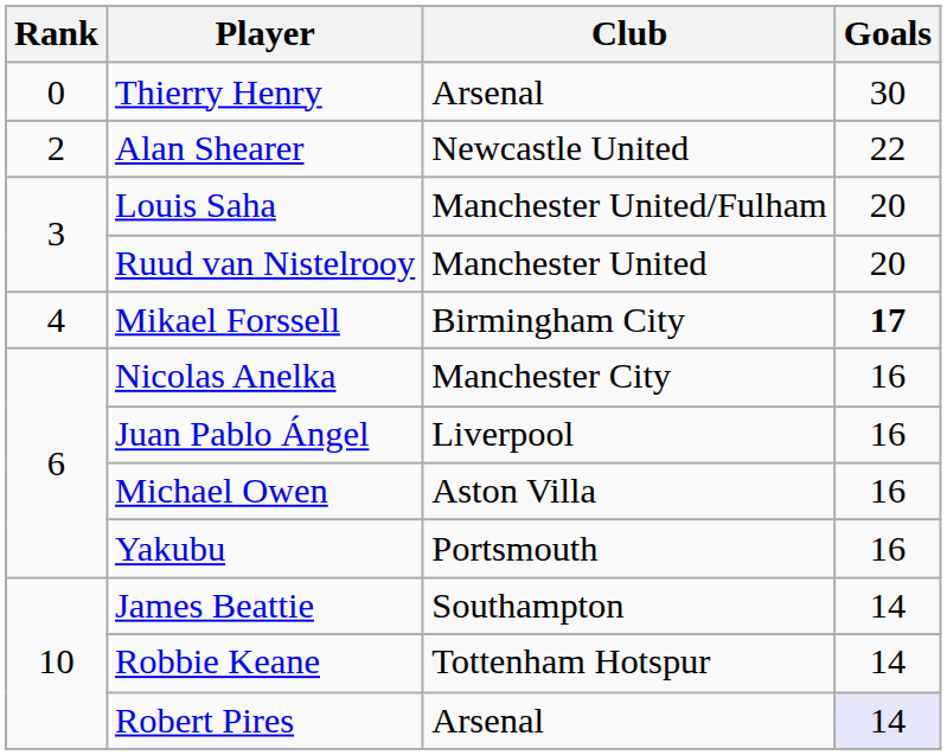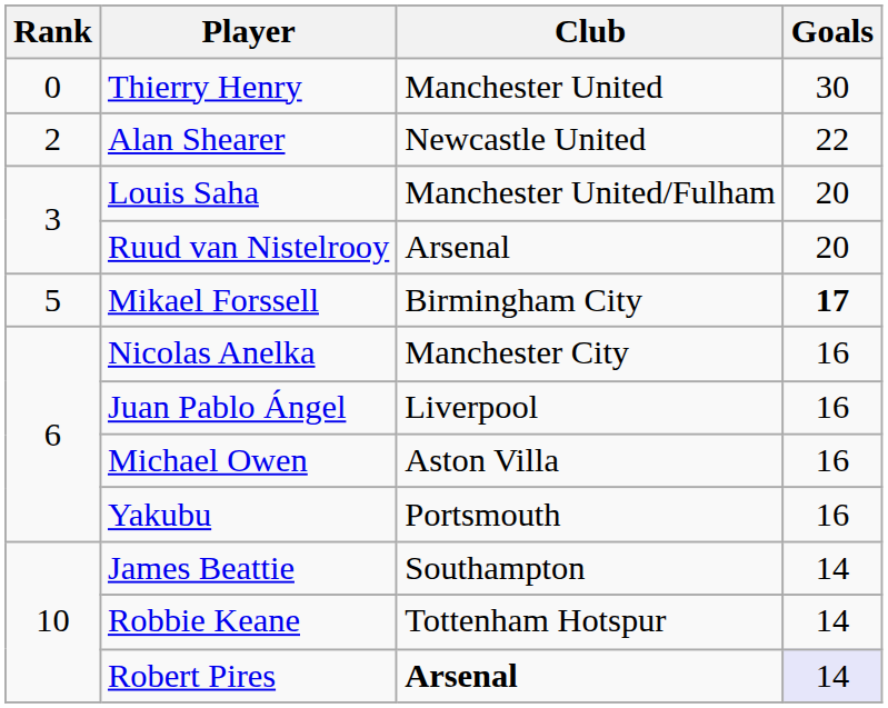Thierry Henry | Club: Arsenal -> Manchester United
Ruud van Nistelrooy | Club: Manchester United -> Arsenal
Mikael Forssell | Rank: 4 -> 5
Robert Pires | Club: normal -> bold
